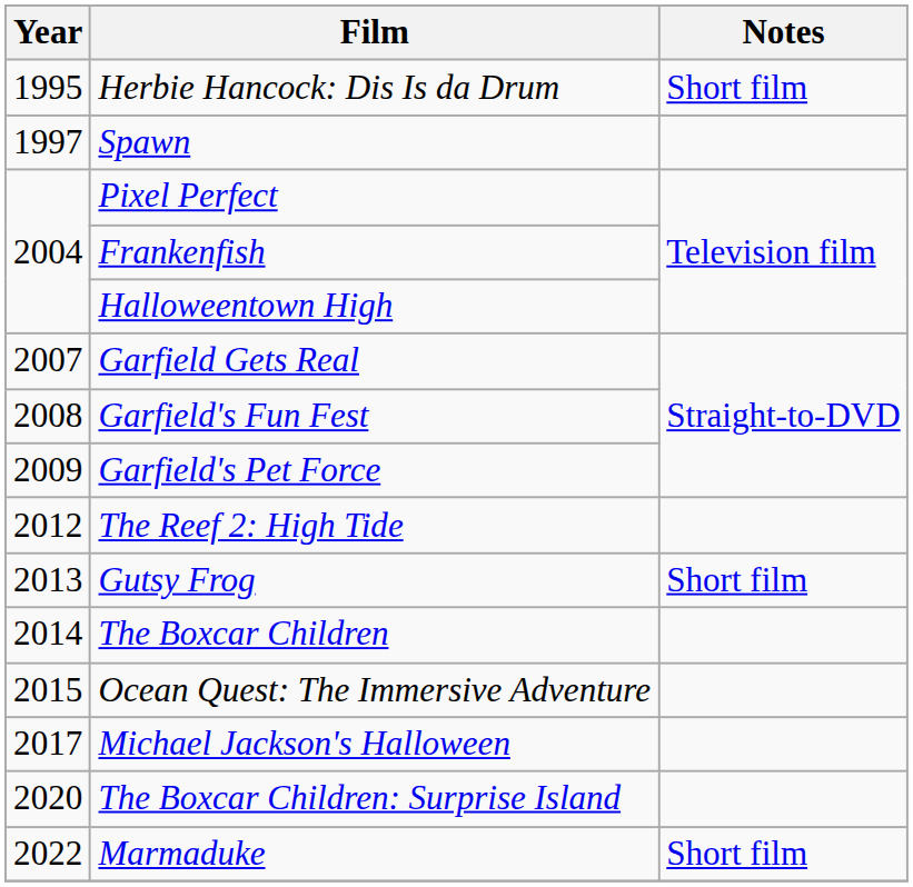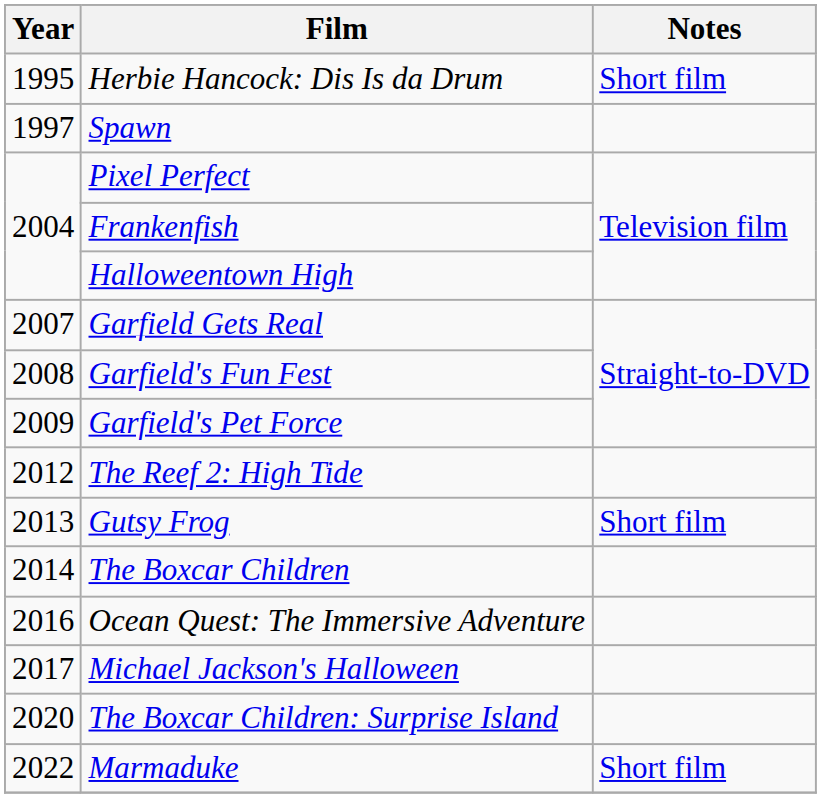Ocean Quest: The Immersive Adventure | Year: 2015 -> 2016
